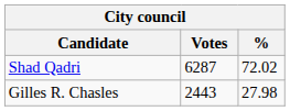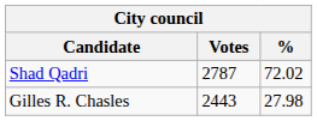Shad Qadri | Votes: 6287 -> 2787
